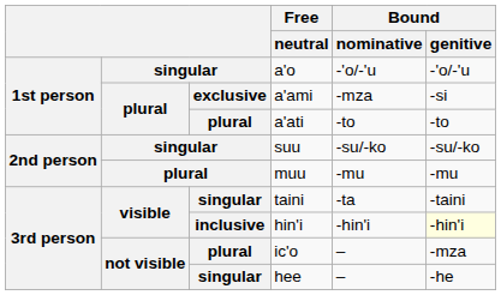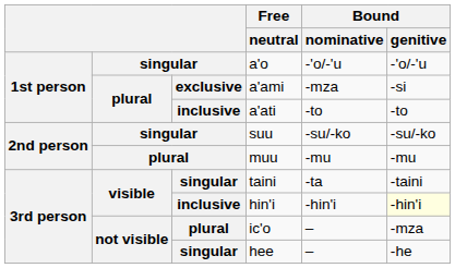a'ati | column 3: plural -> inclusive
